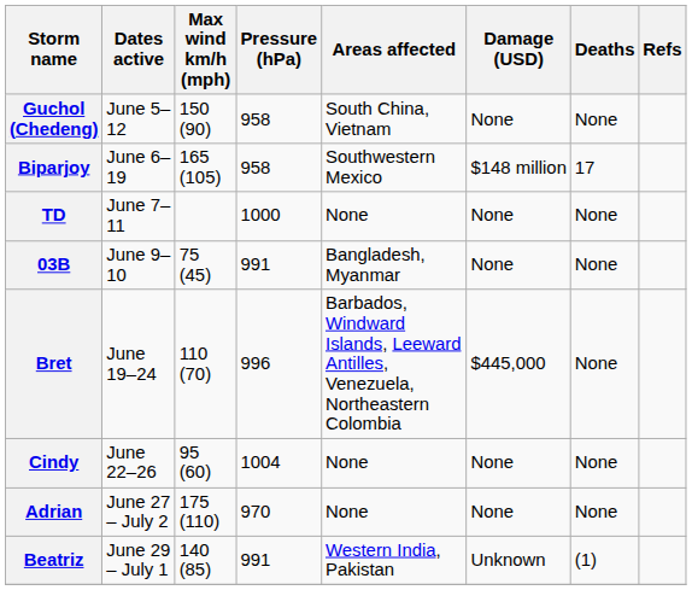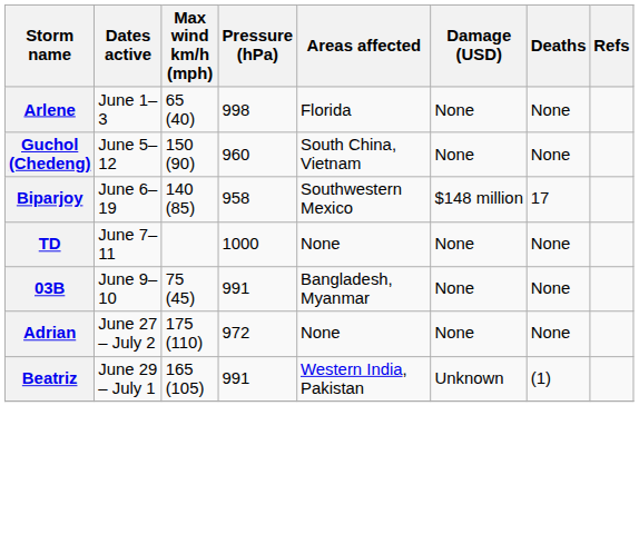+ row: Arlene | June 1–3 | 65 (40) | 998 | Florida | None | None
Guchol (Chedeng) | Pressure (hPa): 958 -> 960
Biparjoy | Max wind km/h (mph): 165 (105) -> 140 (85)
- row: Bret | June 19–24 | 110 (70) | 996 | Barbados, Windward Islands, Leeward Antilles, Venezuela, Northeastern Colombia | $445,000 | None
- row: Cindy | June 22–26 | 95 (60) | 1004 | None | None | None
Adrian | Pressure (hPa): 970 -> 972
Beatriz | Max wind km/h (mph): 140 (85) -> 165 (105)
